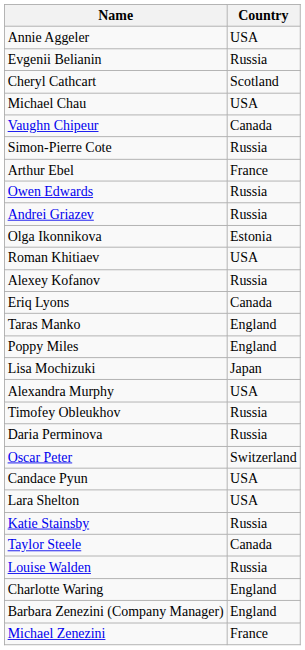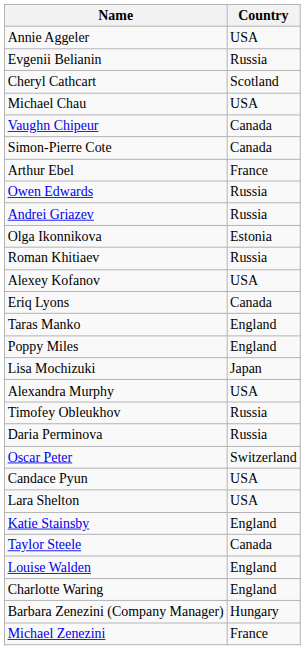Simon-Pierre Cote | Country: Russia -> Canada
Roman Khitiaev | Country: USA -> Russia
Alexey Kofanov | Country: Russia -> USA
Katie Stainsby | Country: Russia -> England
Louise Walden | Country: Russia -> England
Barbara Zenezini (Company Manager) | Country: England -> Hungary
